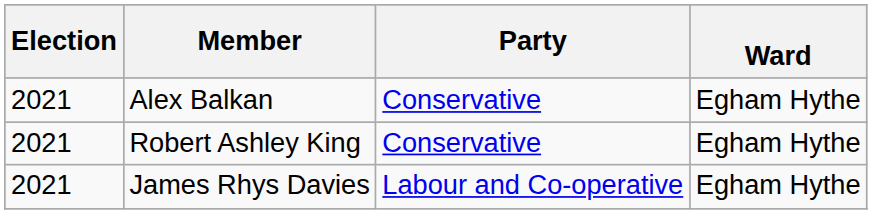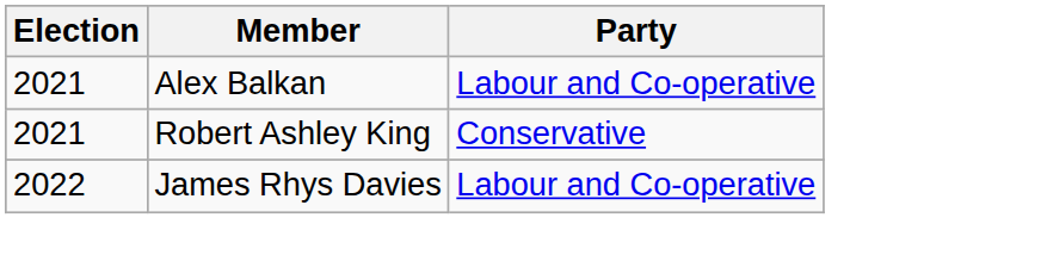- column: Ward | Egham Hythe | Egham Hythe | Egham Hythe
Alex Balkan | Party: Conservative -> Labour and Co-operative
James Rhys Davies | Election: 2021 -> 2022
